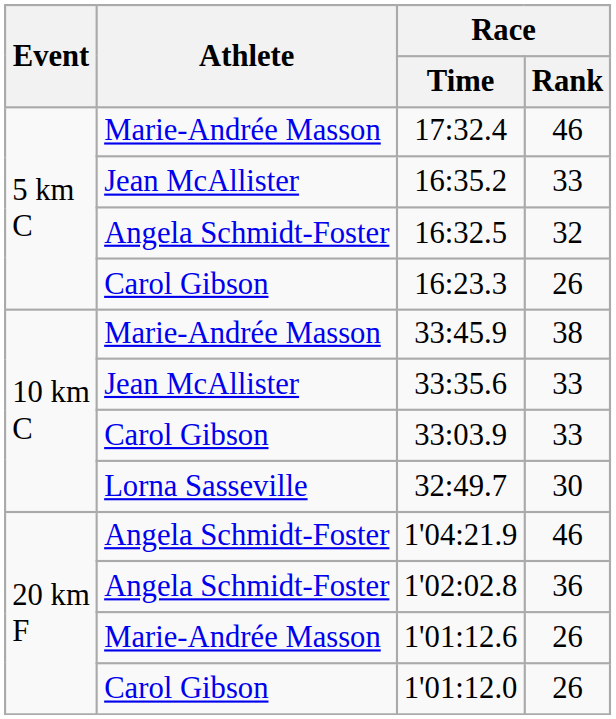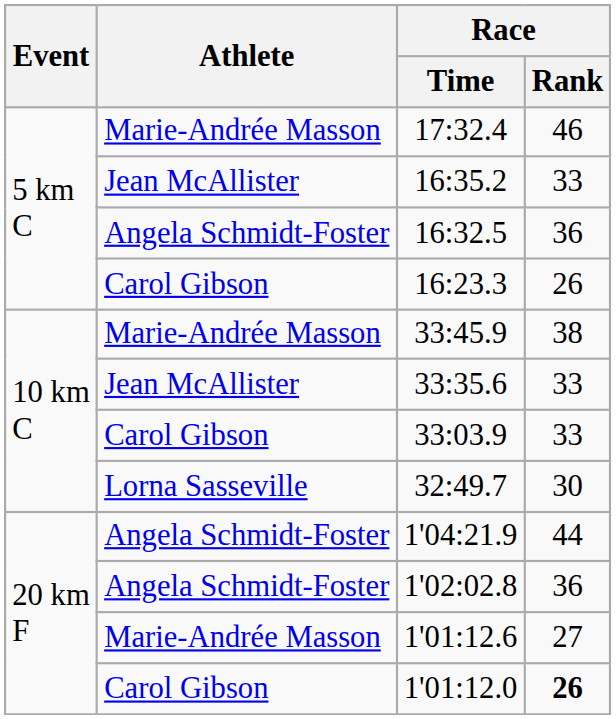16:32.5 | Race / Rank: 32 -> 36
1'04:21.9 | Race / Rank: 46 -> 44
1'01:12.6 | Race / Rank: 26 -> 27
1'01:12.0 | Race / Rank: normal -> bold
